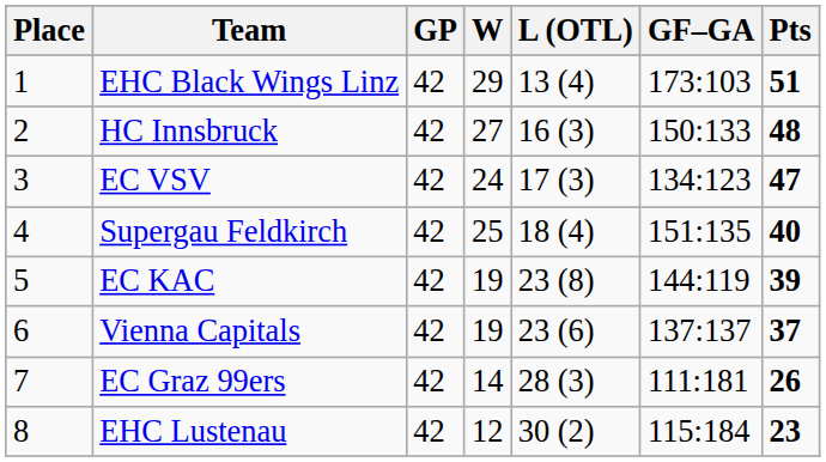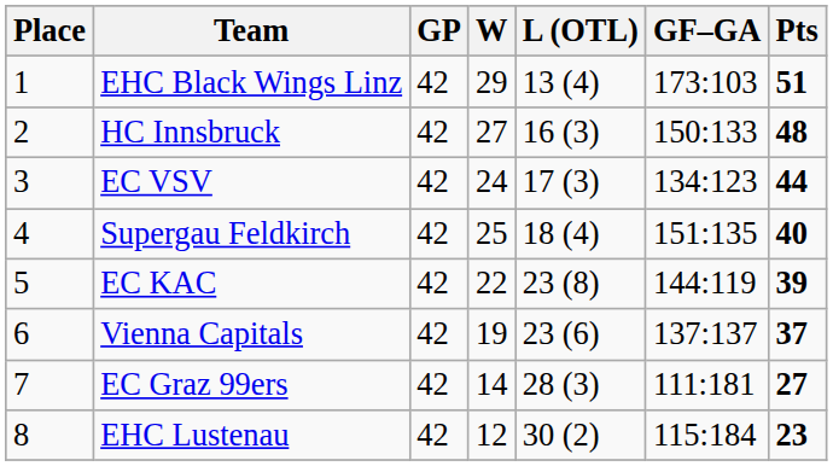EC VSV | Pts: 47 -> 44
EC KAC | W: 19 -> 22
EC Graz 99ers | Pts: 26 -> 27
